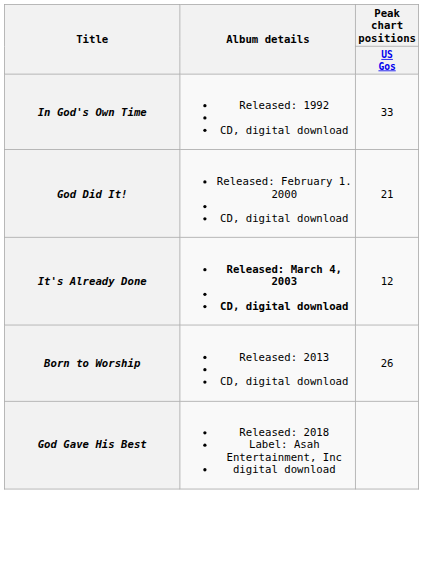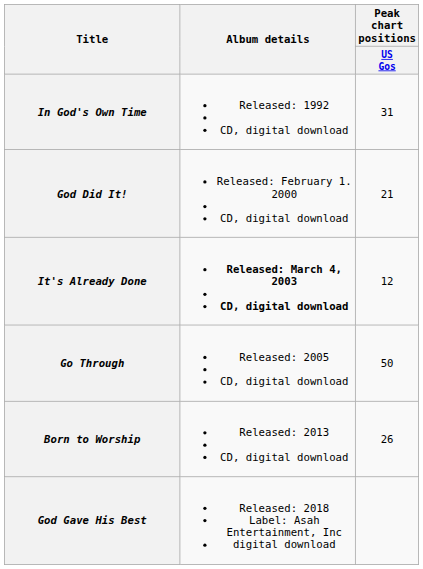In God's Own Time | Peak chart positions / US Gos: 33 -> 31
+ row: Go Through | Released: 2005 CD, digital download | 50
